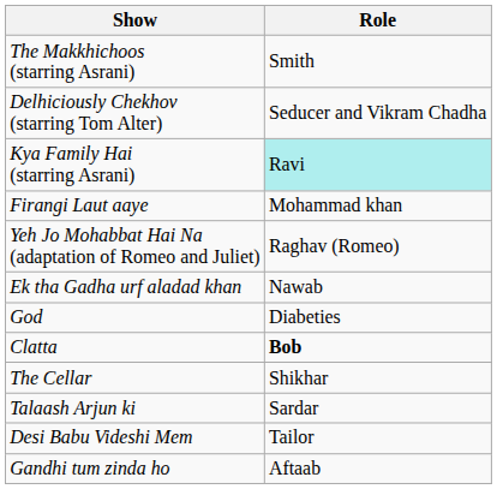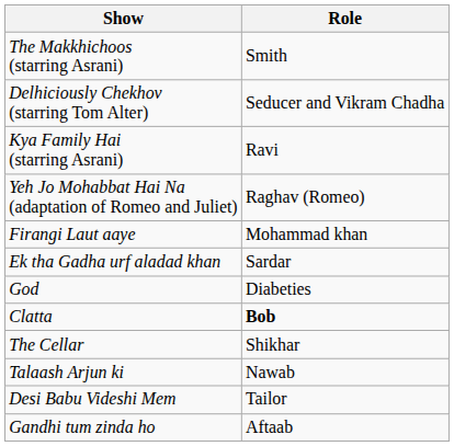Kya Family Hai (starring Asrani) | Role: paleturquoise background -> no background
rows swapped: Yeh Jo Mohabbat Hai Na (adaptation of Romeo and Juliet) <-> Firangi Laut aaye
Ek tha Gadha urf aladad khan | Role: Nawab -> Sardar
Talaash Arjun ki | Role: Sardar -> Nawab
